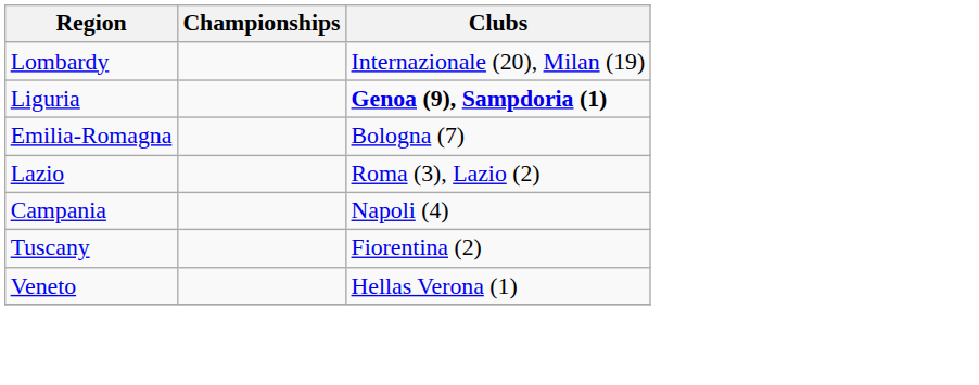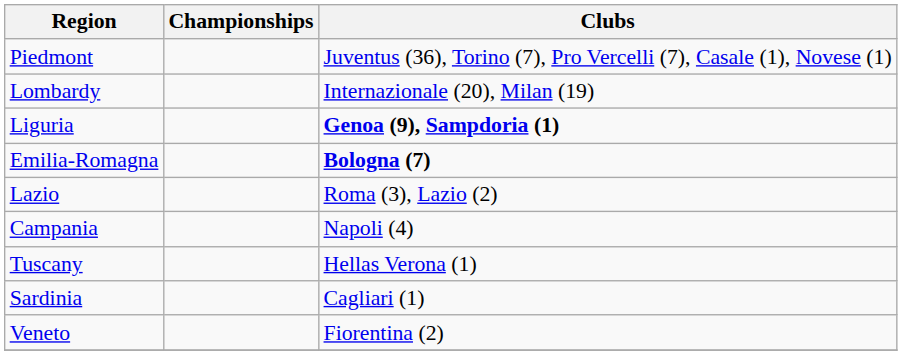+ row: Piedmont | Juventus (36), Torino (7), Pro Vercelli (7), Casale (1), Novese (1)
Emilia-Romagna | Clubs: normal -> bold
Tuscany | Clubs: Fiorentina (2) -> Hellas Verona (1)
+ row: Sardinia | Cagliari (1)
Veneto | Clubs: Hellas Verona (1) -> Fiorentina (2)
